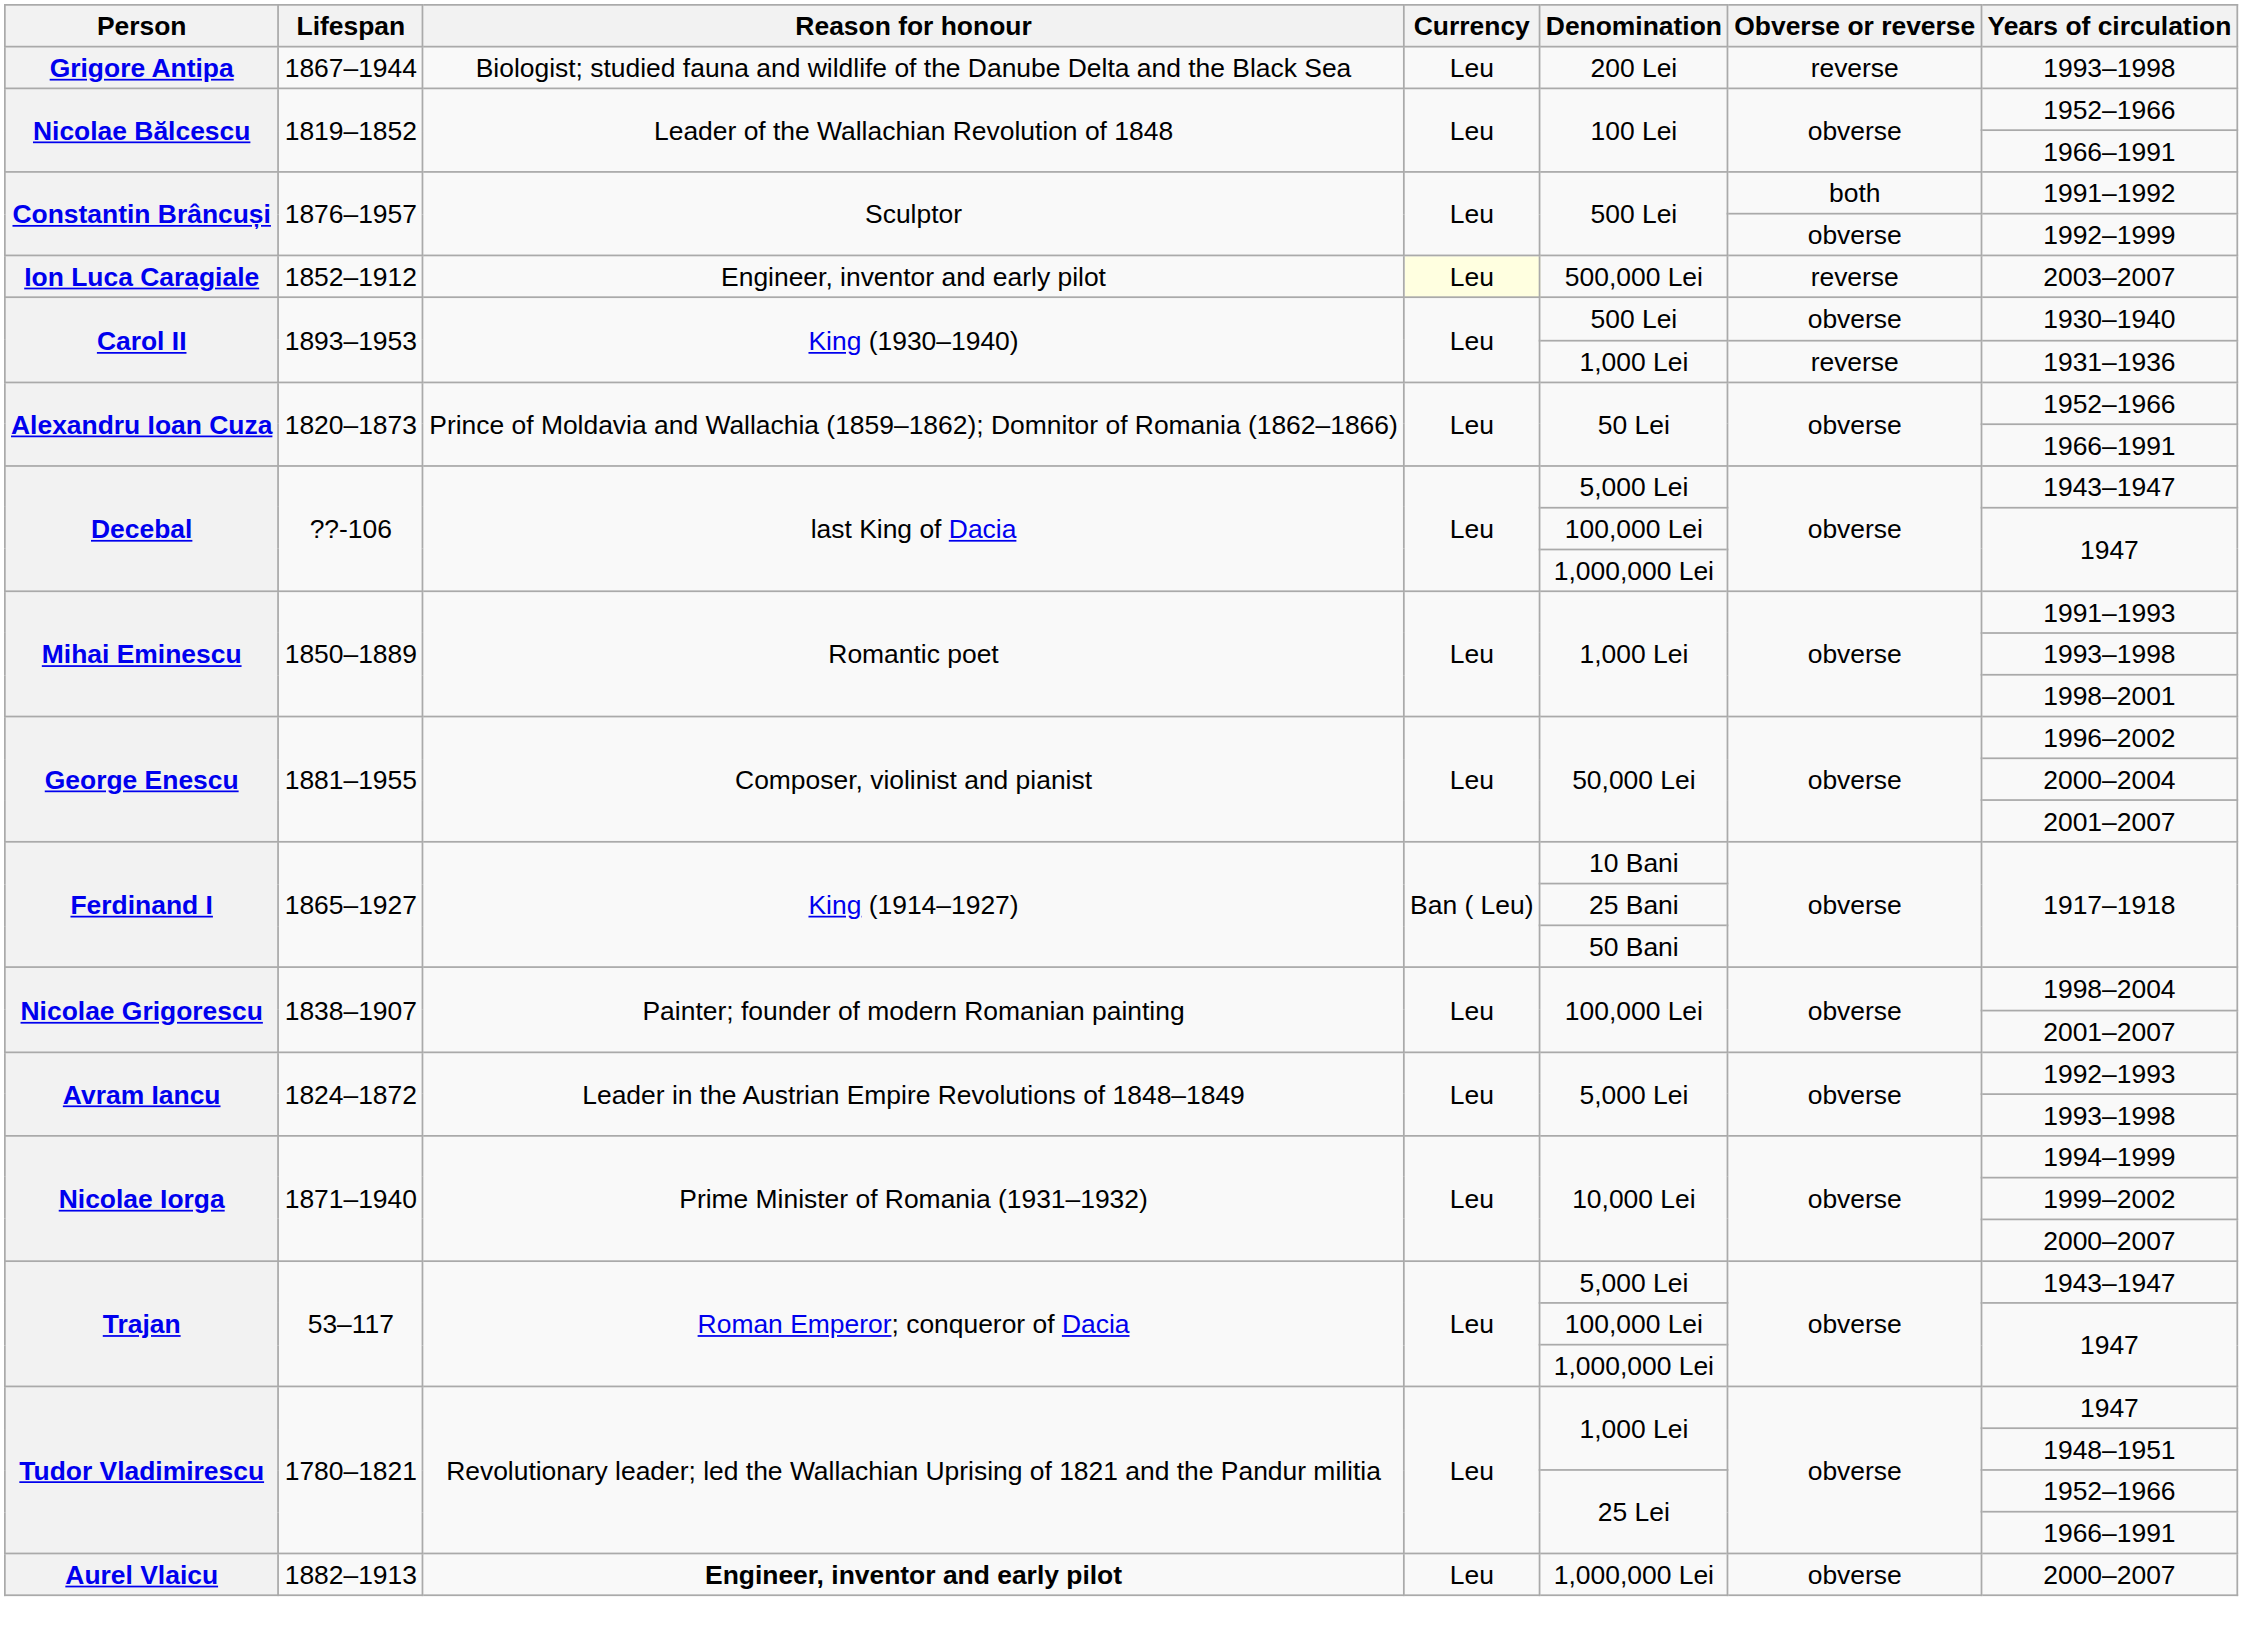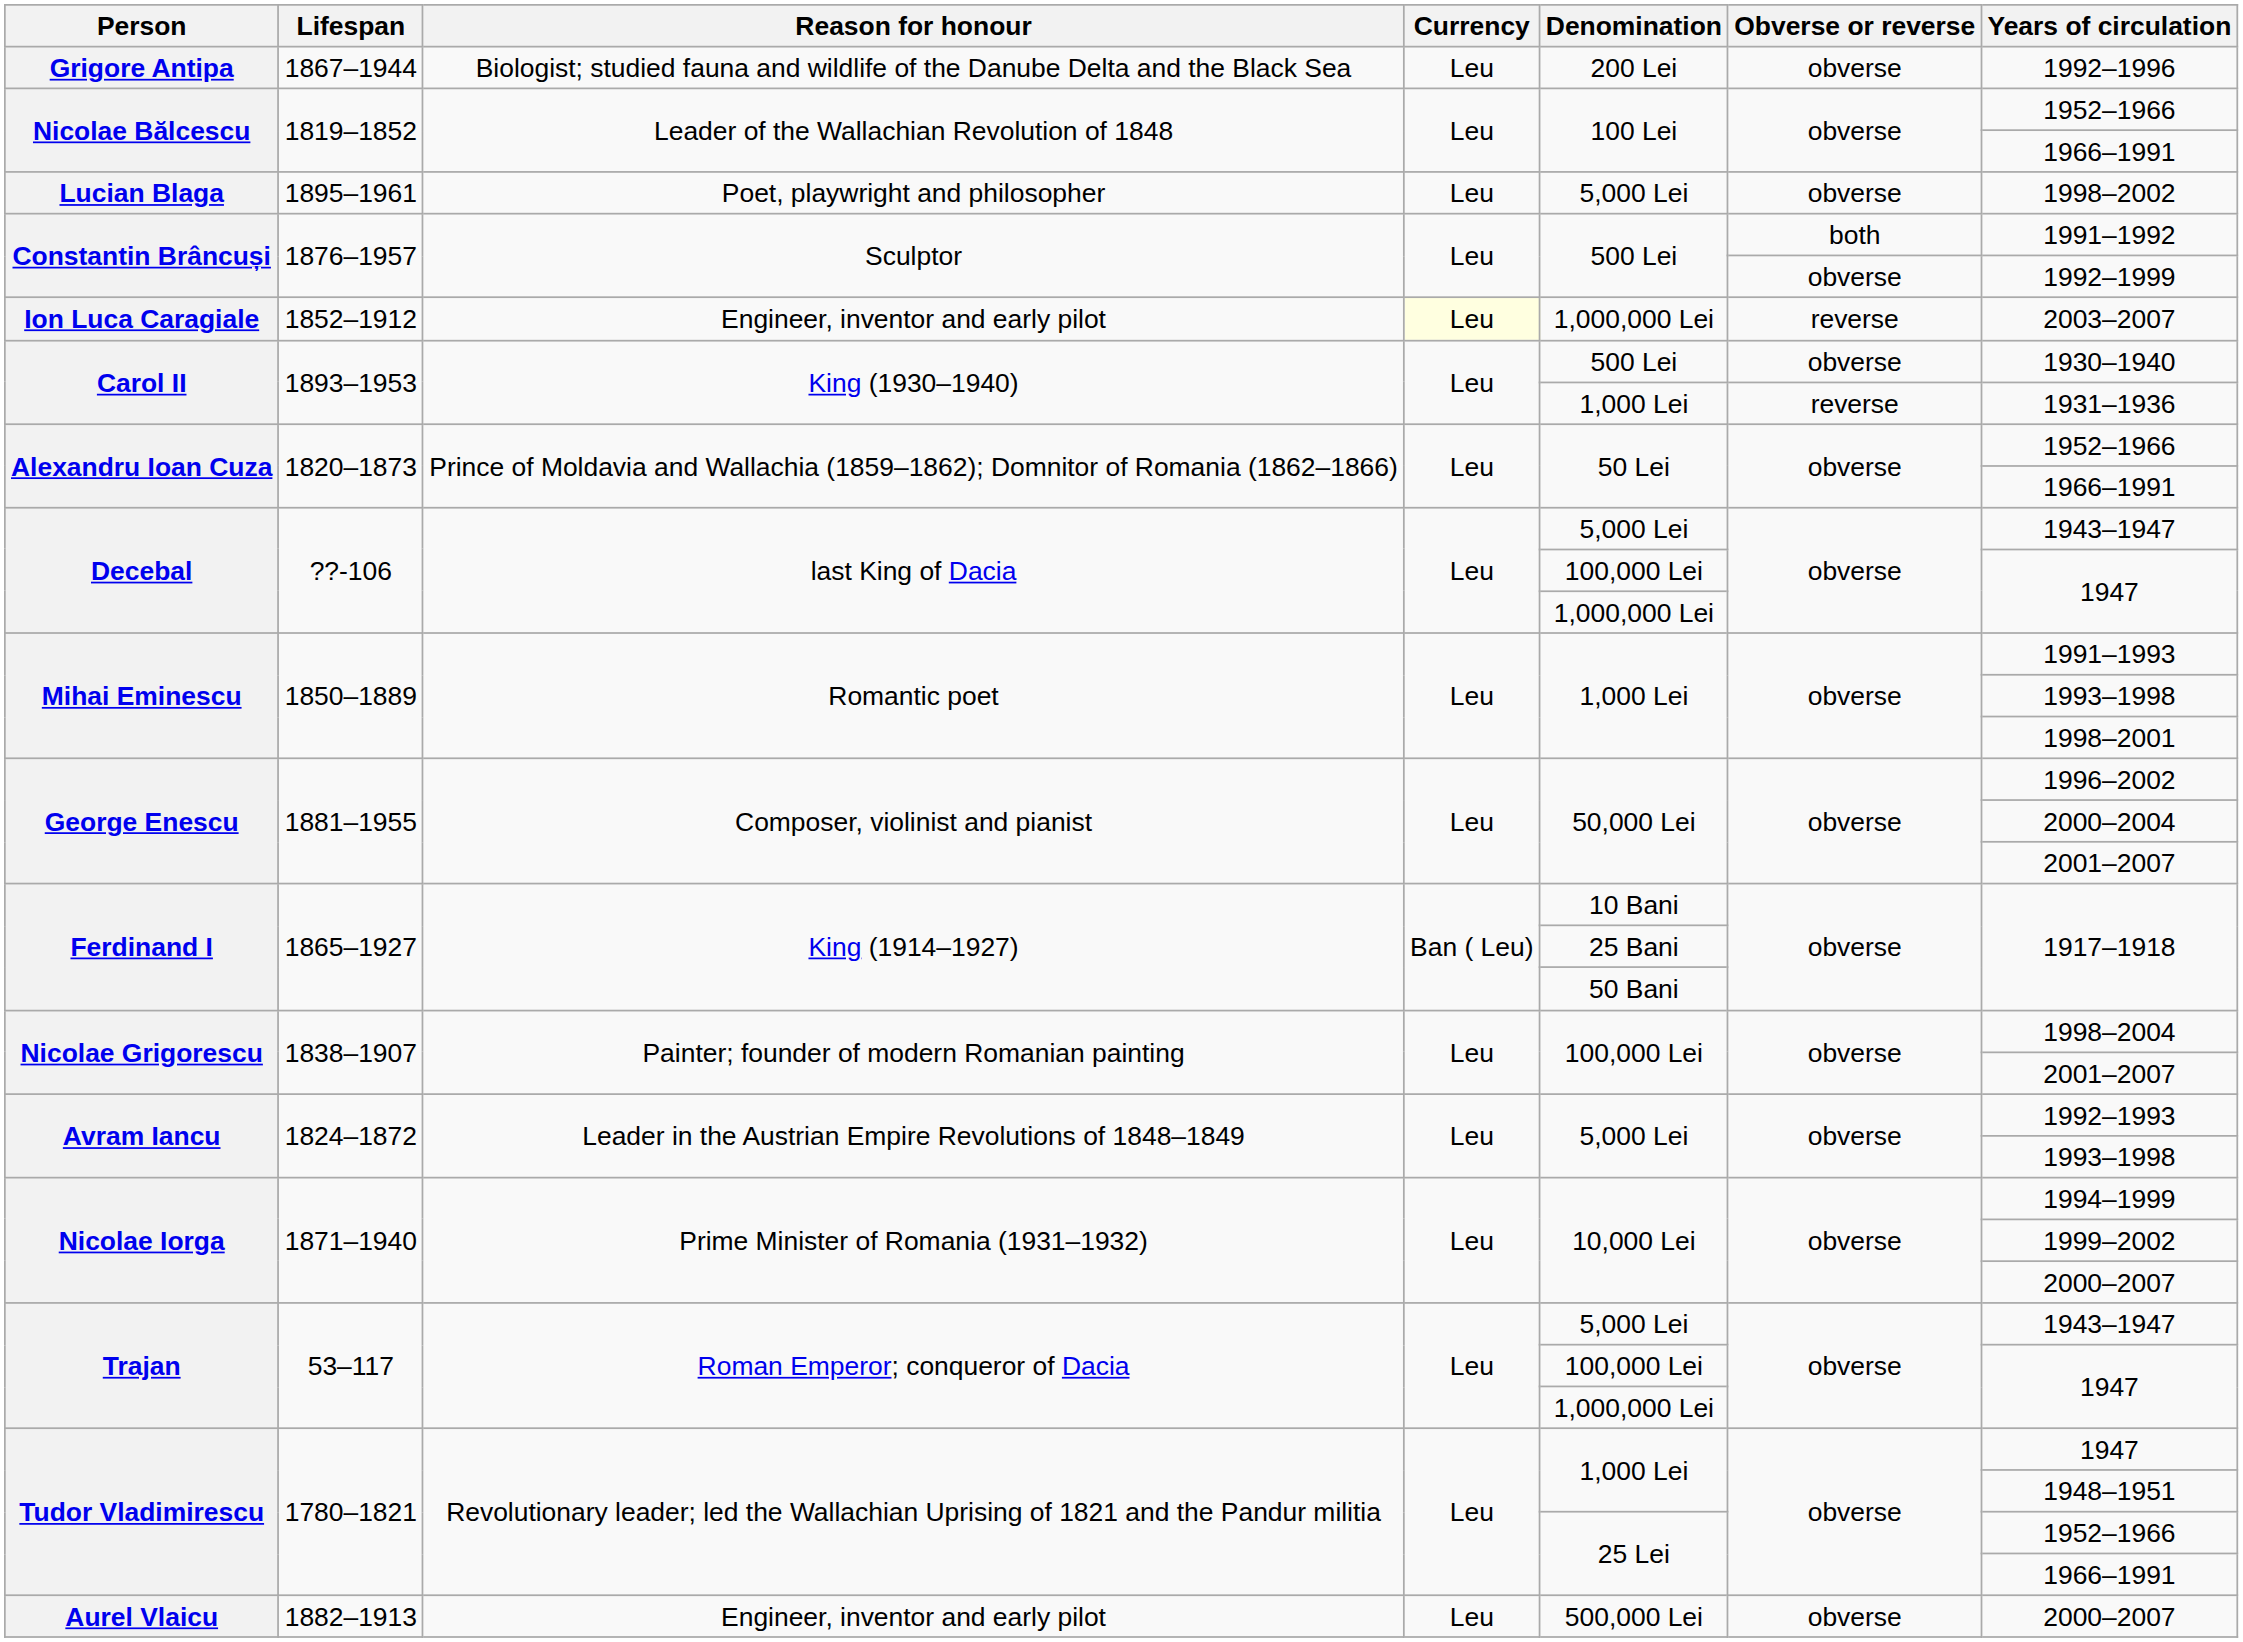Grigore Antipa | Obverse or reverse: reverse -> obverse
Grigore Antipa | Years of circulation: 1993–1998 -> 1992–1996
+ row: Lucian Blaga | 1895–1961 | Poet, playwright and philosopher | Leu | 5,000 Lei | obverse | 1998–2002
Ion Luca Caragiale | Denomination: 500,000 Lei -> 1,000,000 Lei
Aurel Vlaicu | Reason for honour: bold -> normal
Aurel Vlaicu | Denomination: 1,000,000 Lei -> 500,000 Lei
